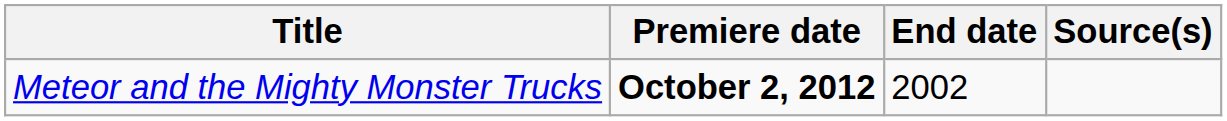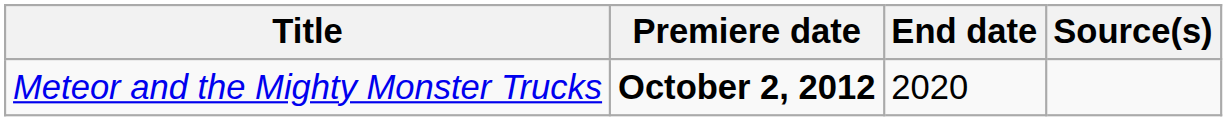Meteor and the Mighty Monster Trucks | End date: 2002 -> 2020
